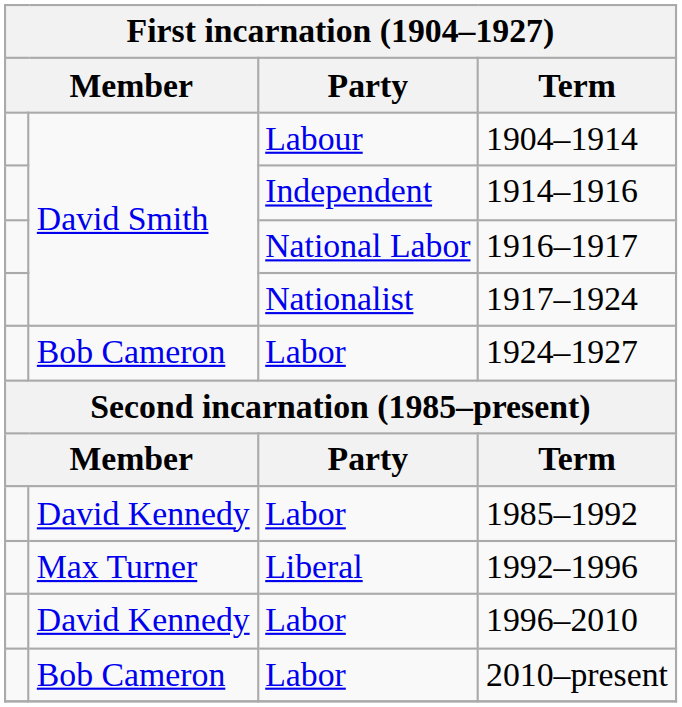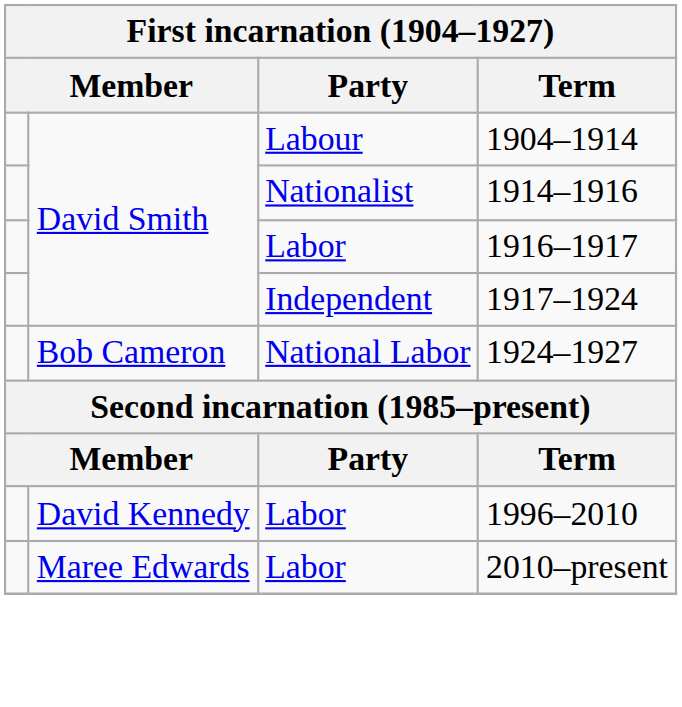1914–1916 | Party: Independent -> Nationalist
1916–1917 | Party: National Labor -> Labor
1917–1924 | Party: Nationalist -> Independent
1924–1927 | Party: Labor -> National Labor
- row: David Kennedy | Labor | 1985–1992
- row: Max Turner | Liberal | 1992–1996
2010–present | column 2: Bob Cameron -> Maree Edwards
